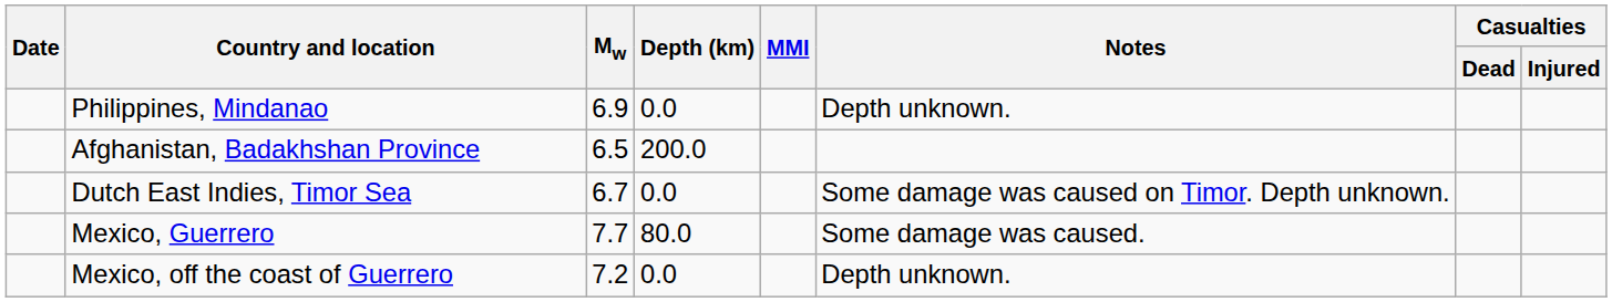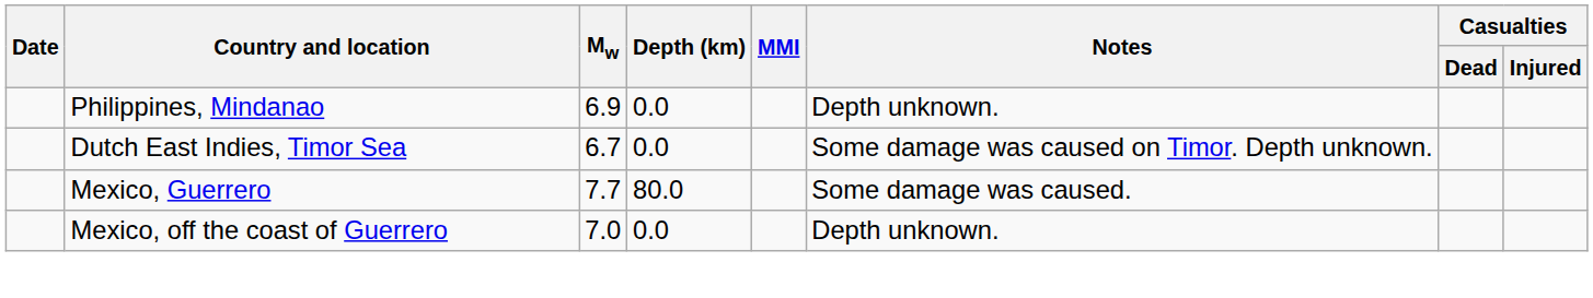- row: Afghanistan, Badakhshan Province | 6.5 | 200.0
Mexico, off the coast of Guerrero | Mw: 7.2 -> 7.0
